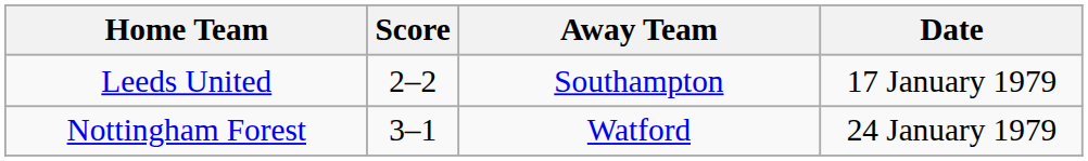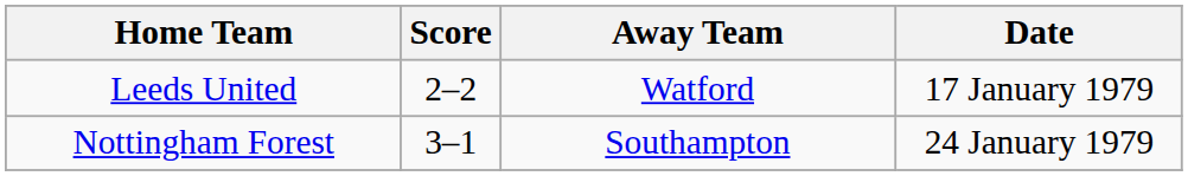Leeds United | Away Team: Southampton -> Watford
Nottingham Forest | Away Team: Watford -> Southampton
